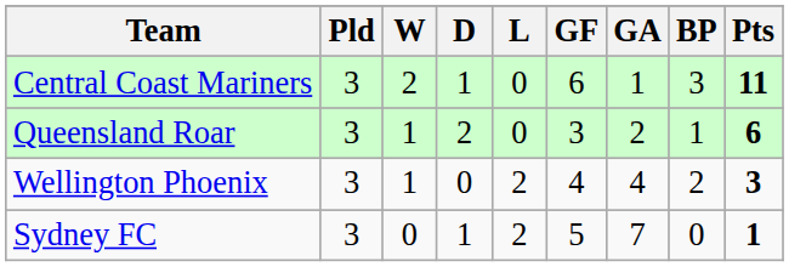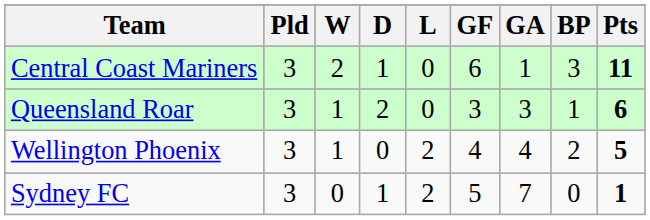Queensland Roar | GA: 2 -> 3
Wellington Phoenix | Pts: 3 -> 5
